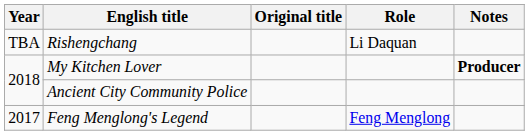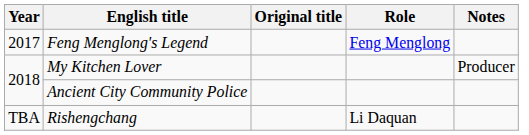rows swapped: Feng Menglong's Legend <-> Rishengchang
My Kitchen Lover | Notes: bold -> normal
